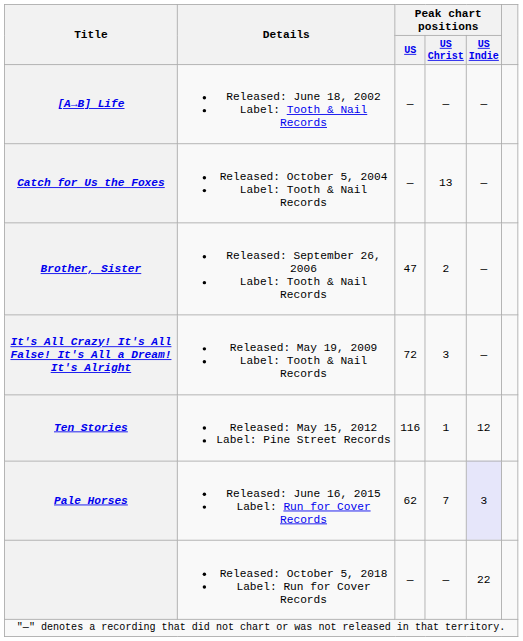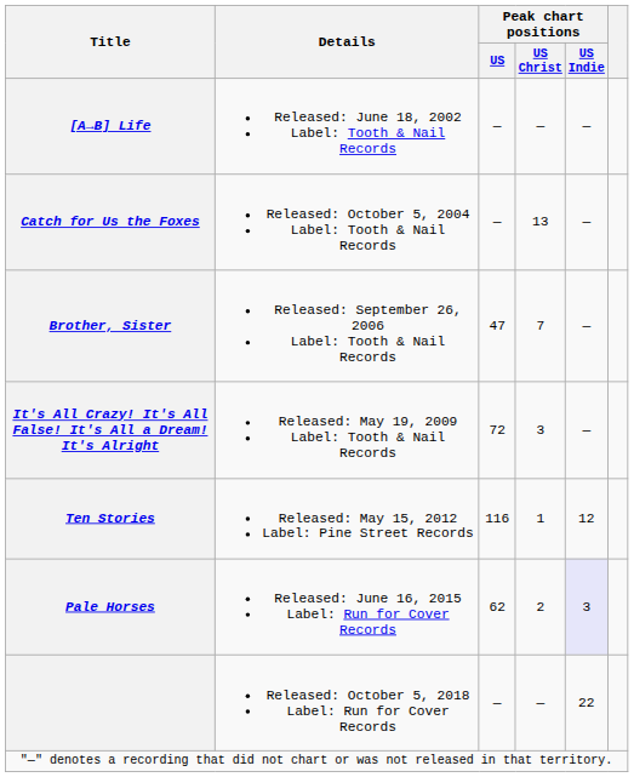Brother, Sister | Peak chart positions / US Christ: 2 -> 7
Pale Horses | Peak chart positions / US Christ: 7 -> 2
